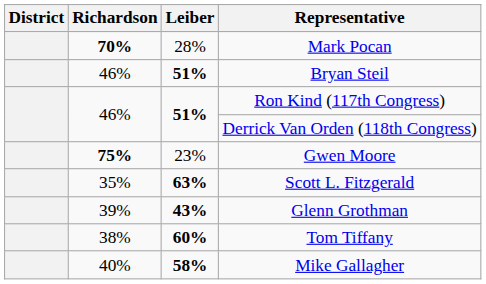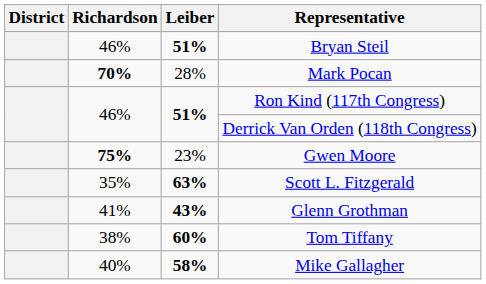rows swapped: Bryan Steil <-> Mark Pocan
Glenn Grothman | Richardson: 39% -> 41%
